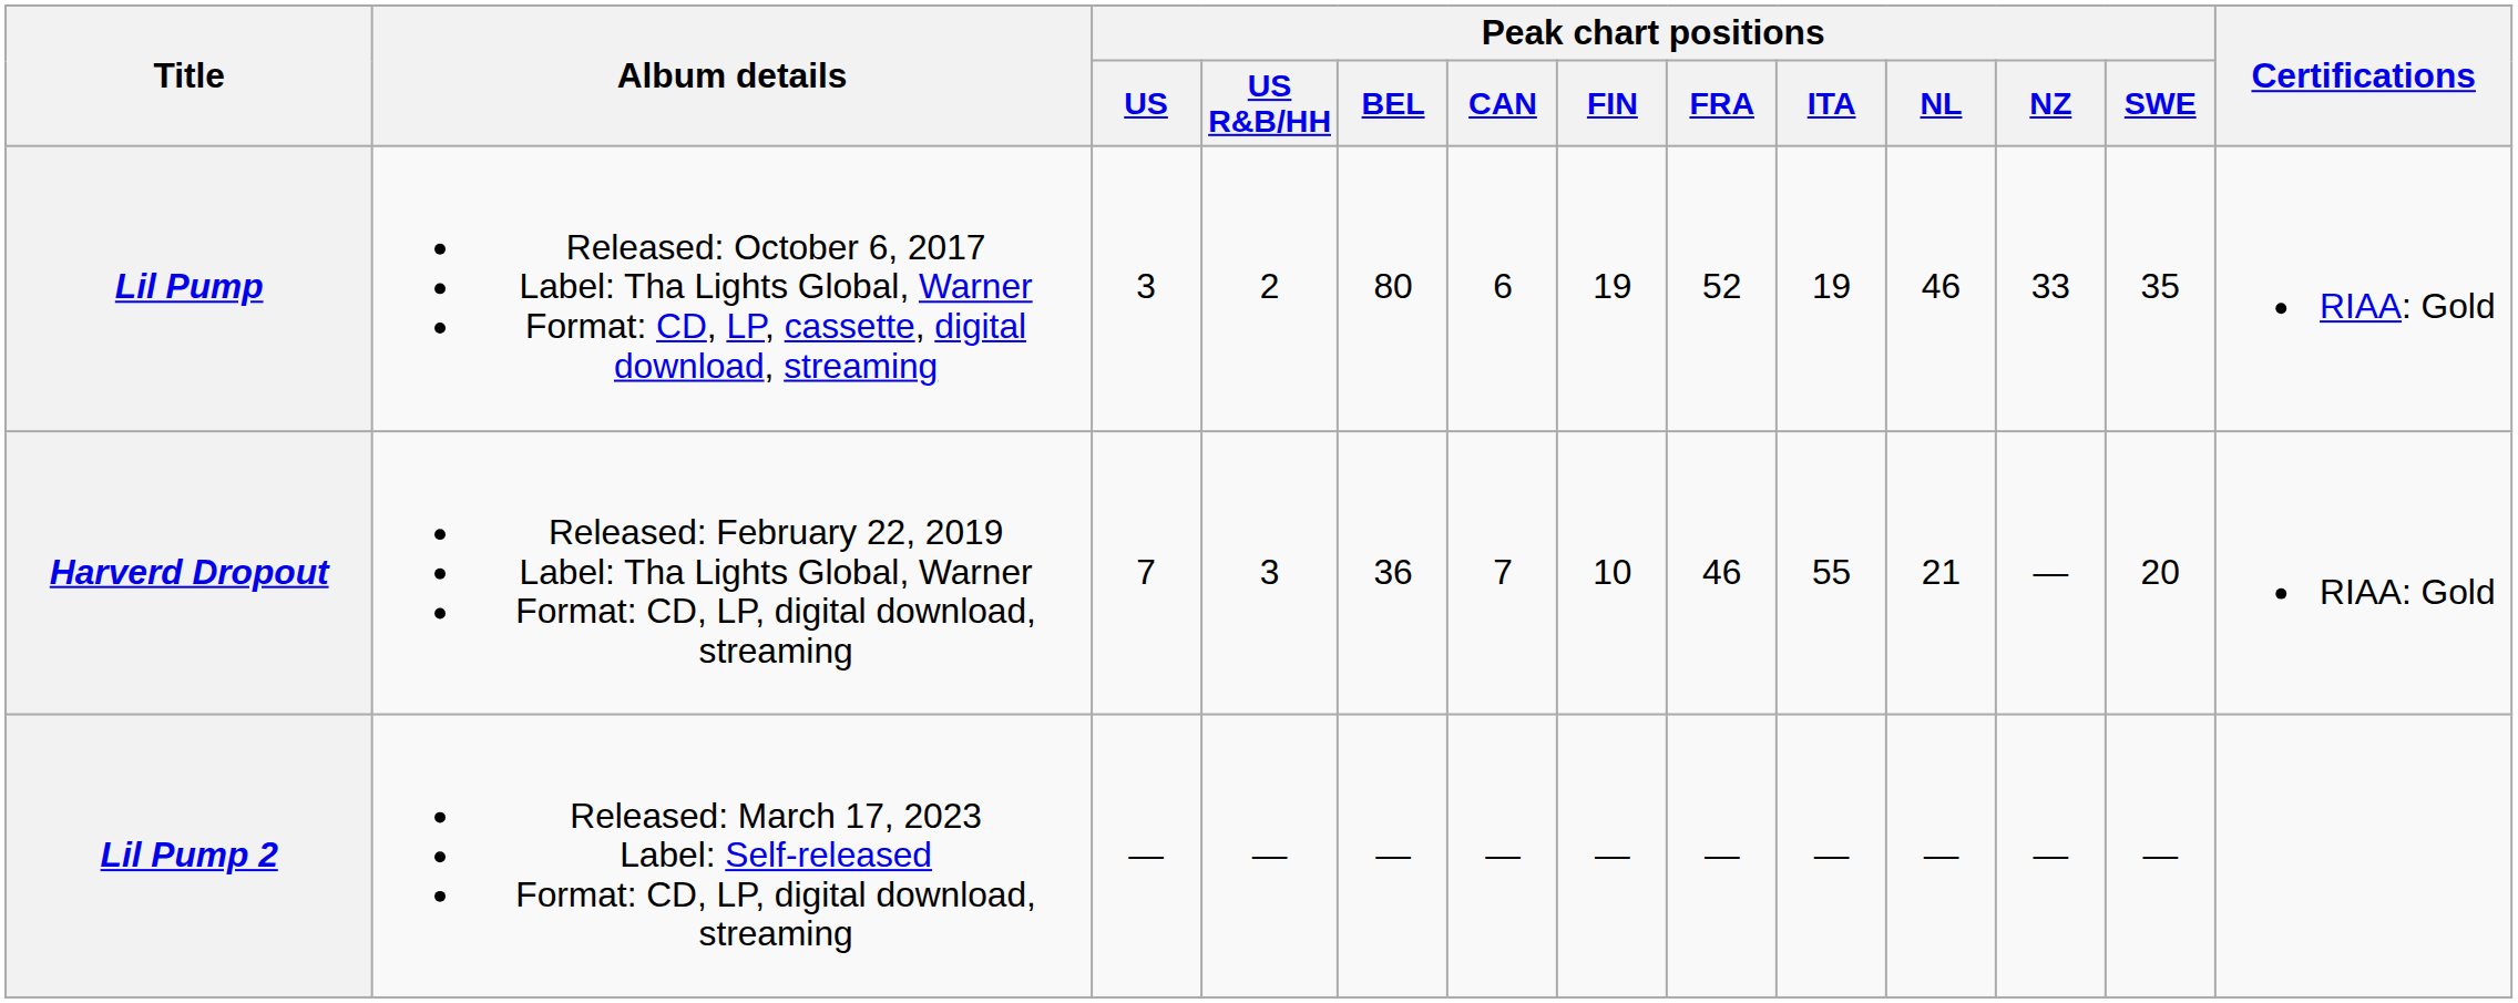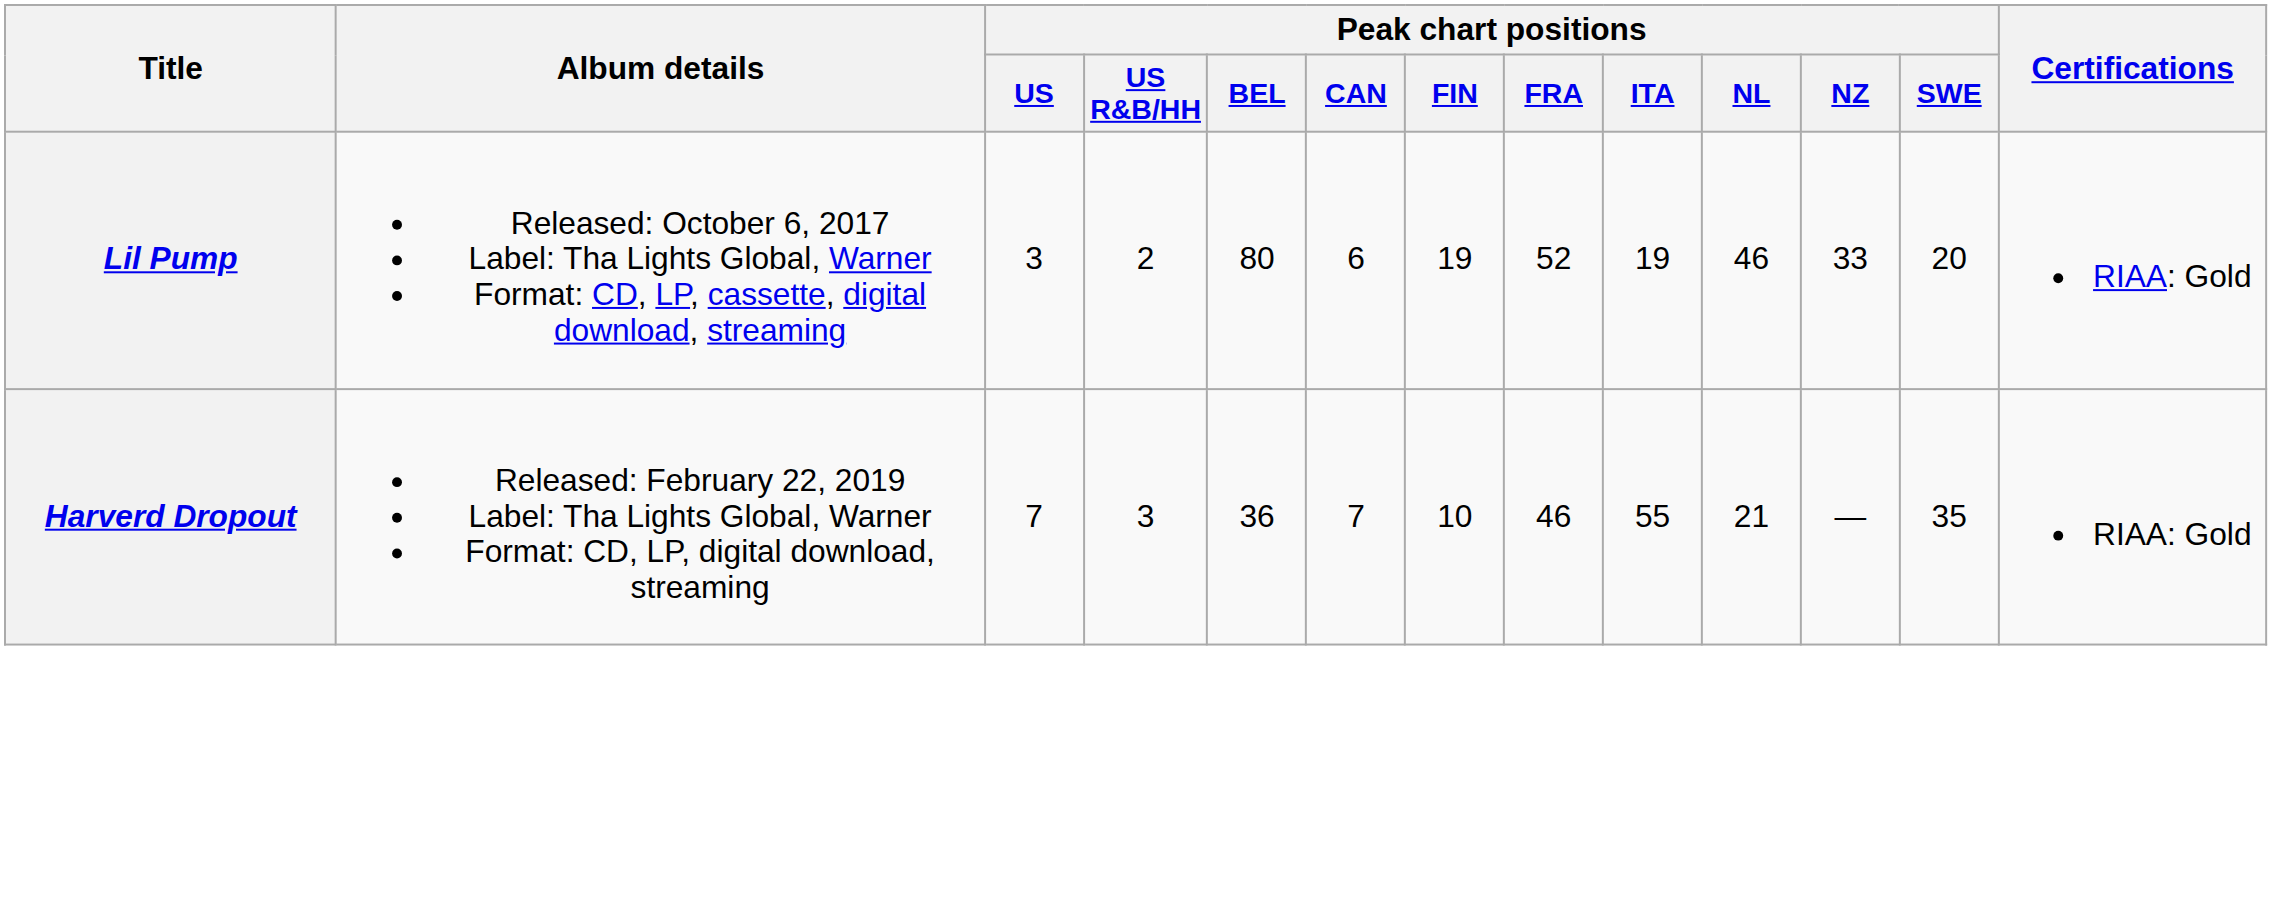Lil Pump | Peak chart positions / SWE: 35 -> 20
Harverd Dropout | Peak chart positions / SWE: 20 -> 35
- row: Lil Pump 2 | Released: March 17, 2023 Label: Self-released Format: CD, LP, digital download, streaming | — | — | — | — | — | — | — | — | — | —
